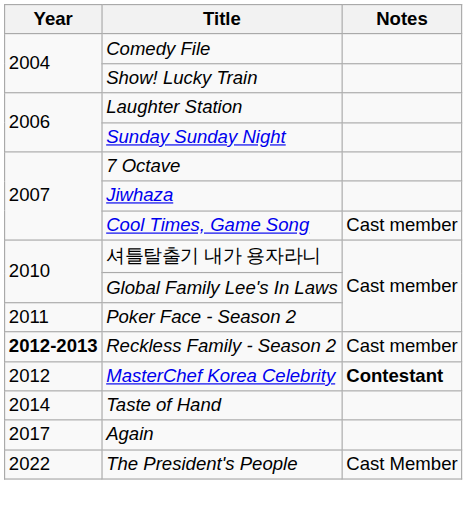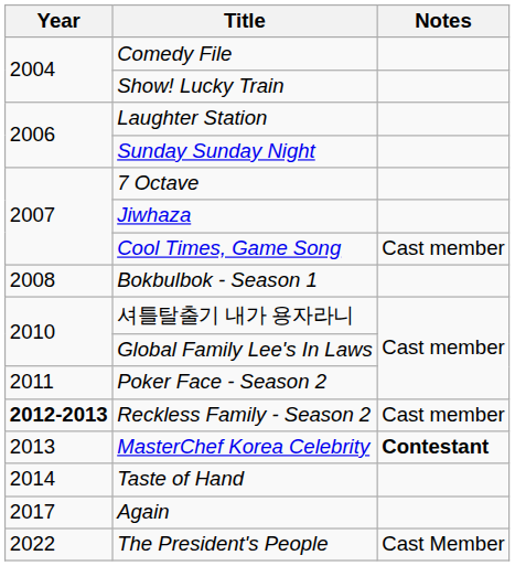+ row: 2008 | Bokbulbok - Season 1
MasterChef Korea Celebrity | Year: 2012 -> 2013
